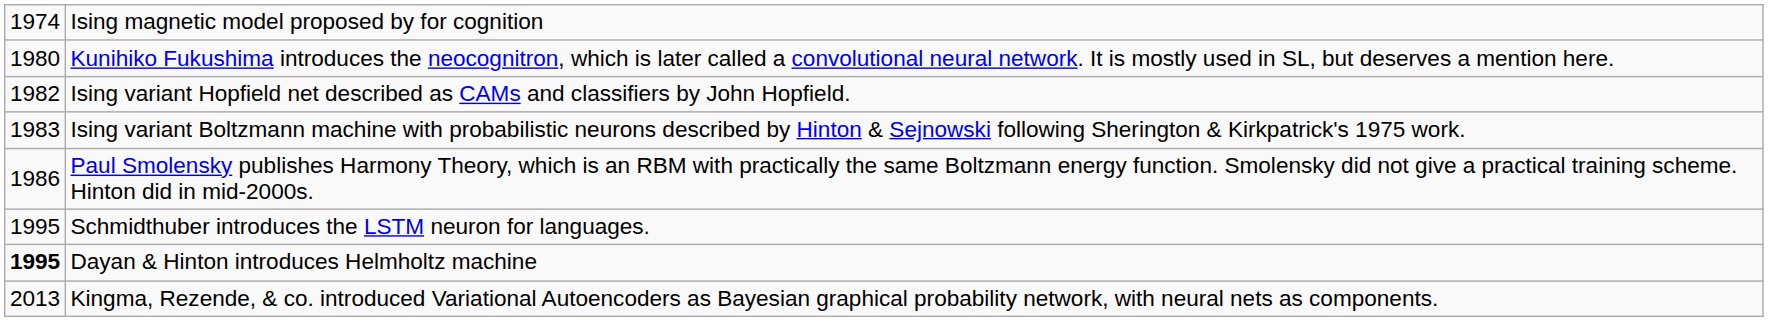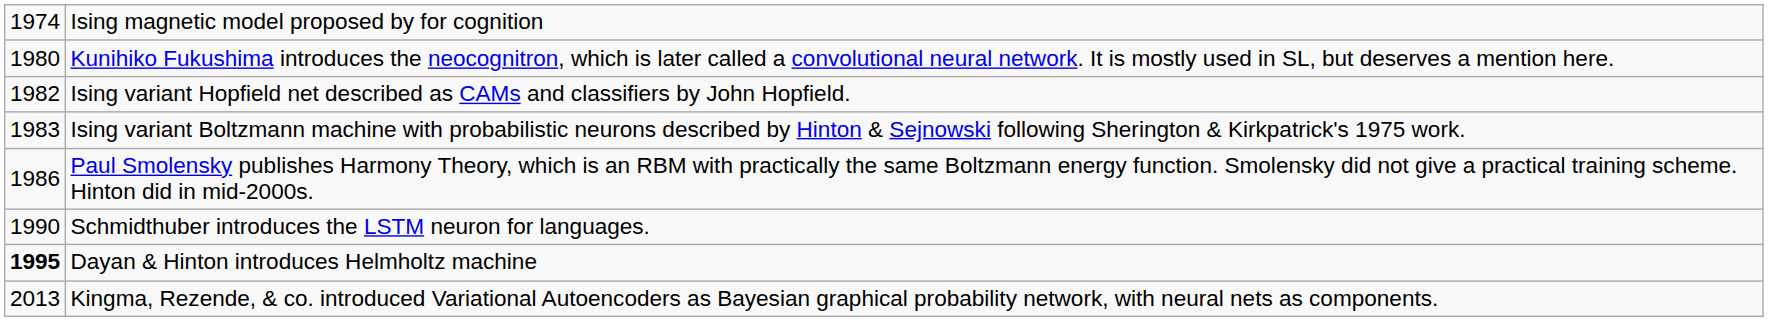Schmidthuber introduces the LSTM neuron for languages. | column 1: 1995 -> 1990
